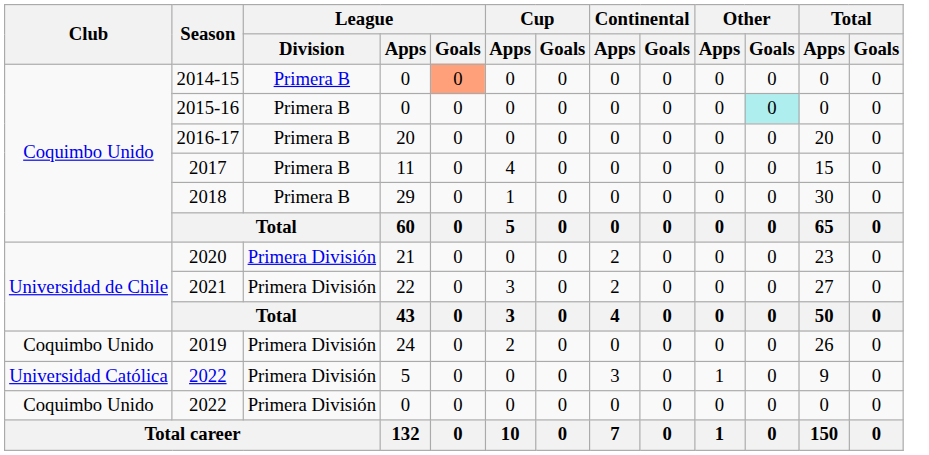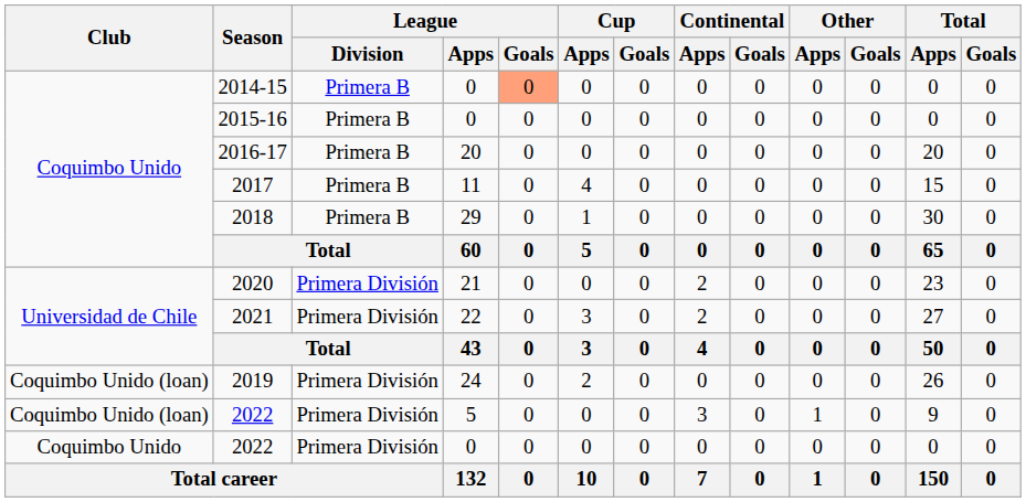2015-16 | Other / Goals: paleturquoise background -> no background
2019 | Club: Coquimbo Unido -> Coquimbo Unido (loan)
2022 / 5 | Club: Universidad Católica -> Coquimbo Unido (loan)
